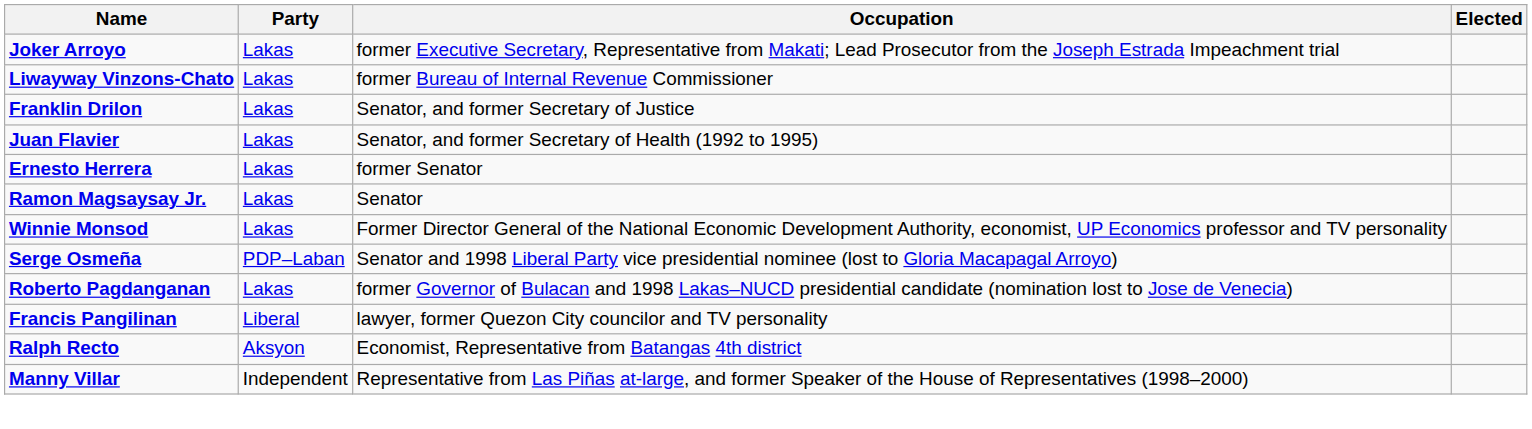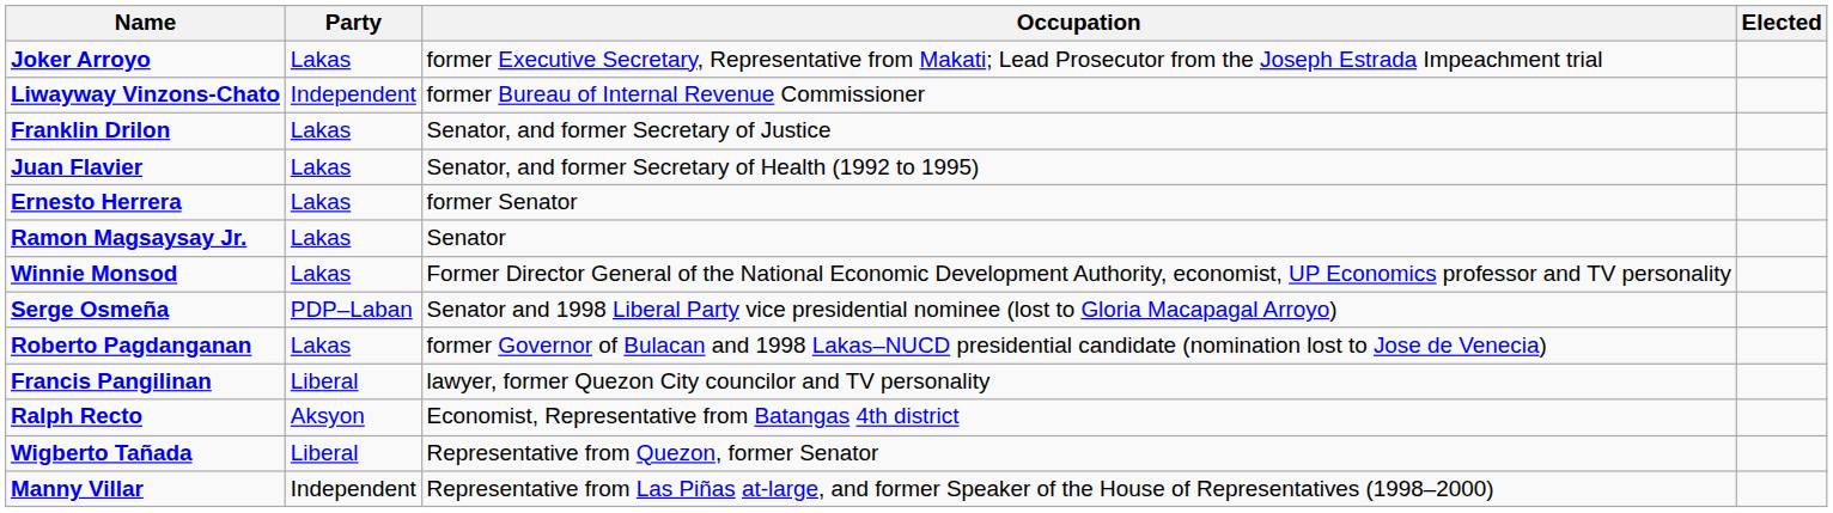Liwayway Vinzons-Chato | Party: Lakas -> Independent
+ row: Wigberto Tañada | Liberal | Representative from Quezon, former Senator
